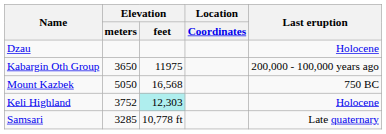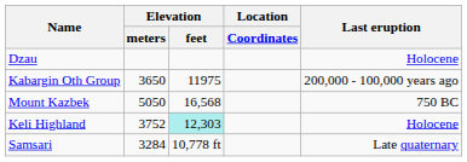Samsari | Elevation / meters: 3285 -> 3284
